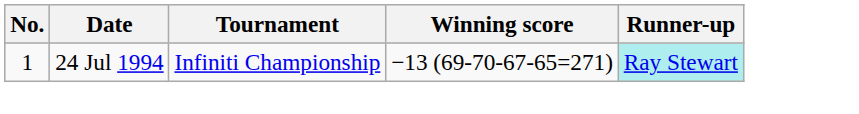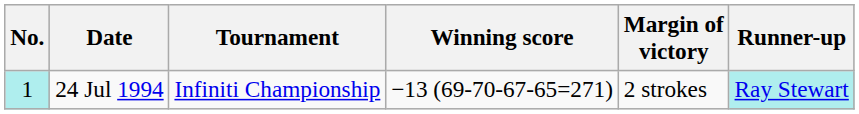+ column: Margin of victory | 2 strokes
24 Jul 1994 | No.: no background -> paleturquoise background
